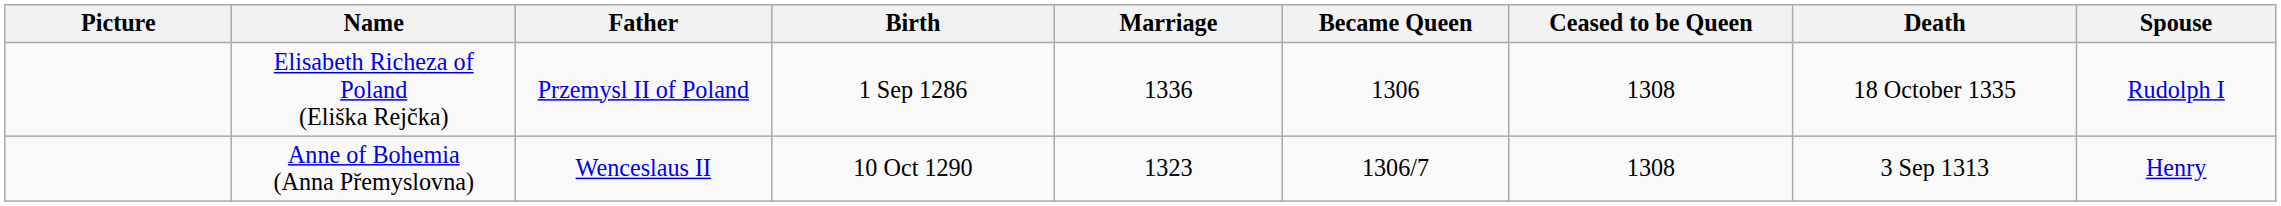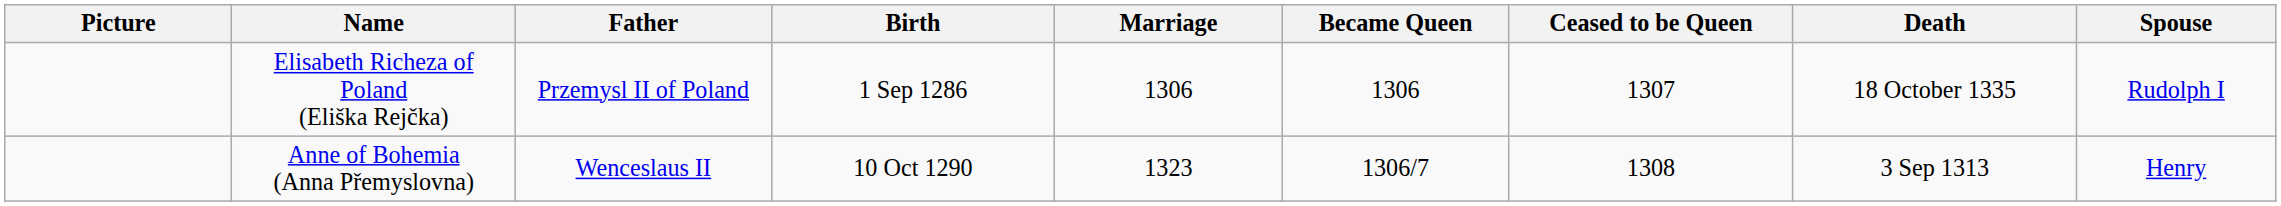Elisabeth Richeza of Poland (Eliška Rejčka) | Marriage: 1336 -> 1306
Elisabeth Richeza of Poland (Eliška Rejčka) | Ceased to be Queen: 1308 -> 1307
